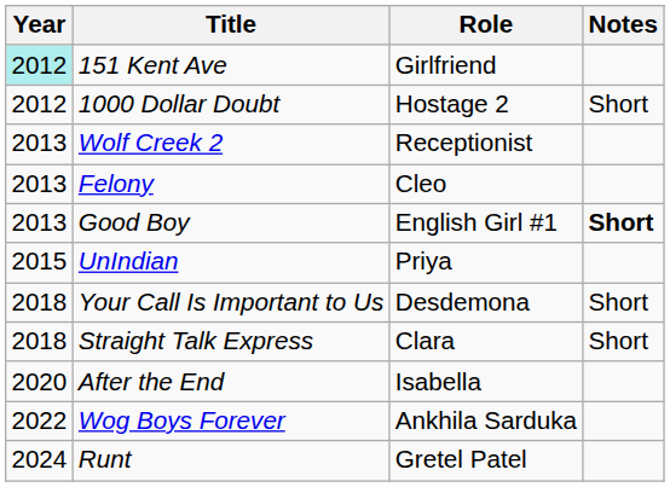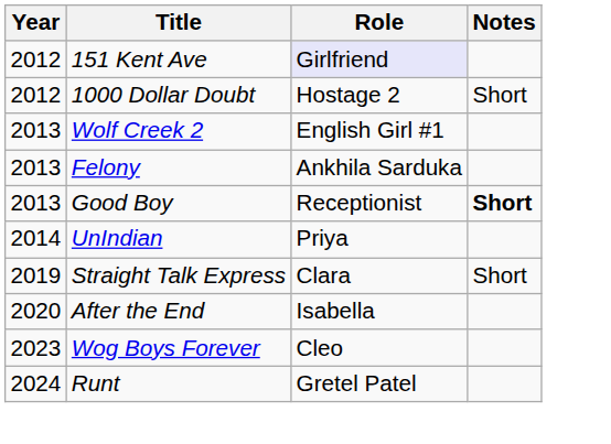151 Kent Ave | Year: paleturquoise background -> no background
151 Kent Ave | Role: no background -> lavender background
Wolf Creek 2 | Role: Receptionist -> English Girl #1
Felony | Role: Cleo -> Ankhila Sarduka
Good Boy | Role: English Girl #1 -> Receptionist
UnIndian | Year: 2015 -> 2014
- row: 2018 | Your Call Is Important to Us | Desdemona | Short
Straight Talk Express | Year: 2018 -> 2019
Wog Boys Forever | Year: 2022 -> 2023
Wog Boys Forever | Role: Ankhila Sarduka -> Cleo
